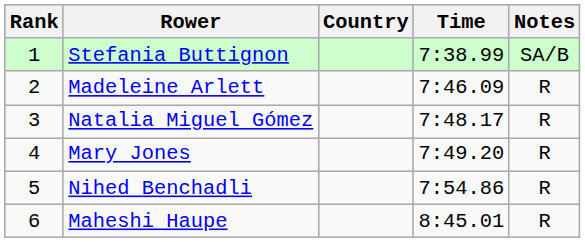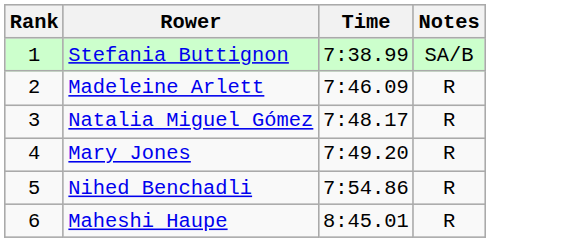- column: Country
